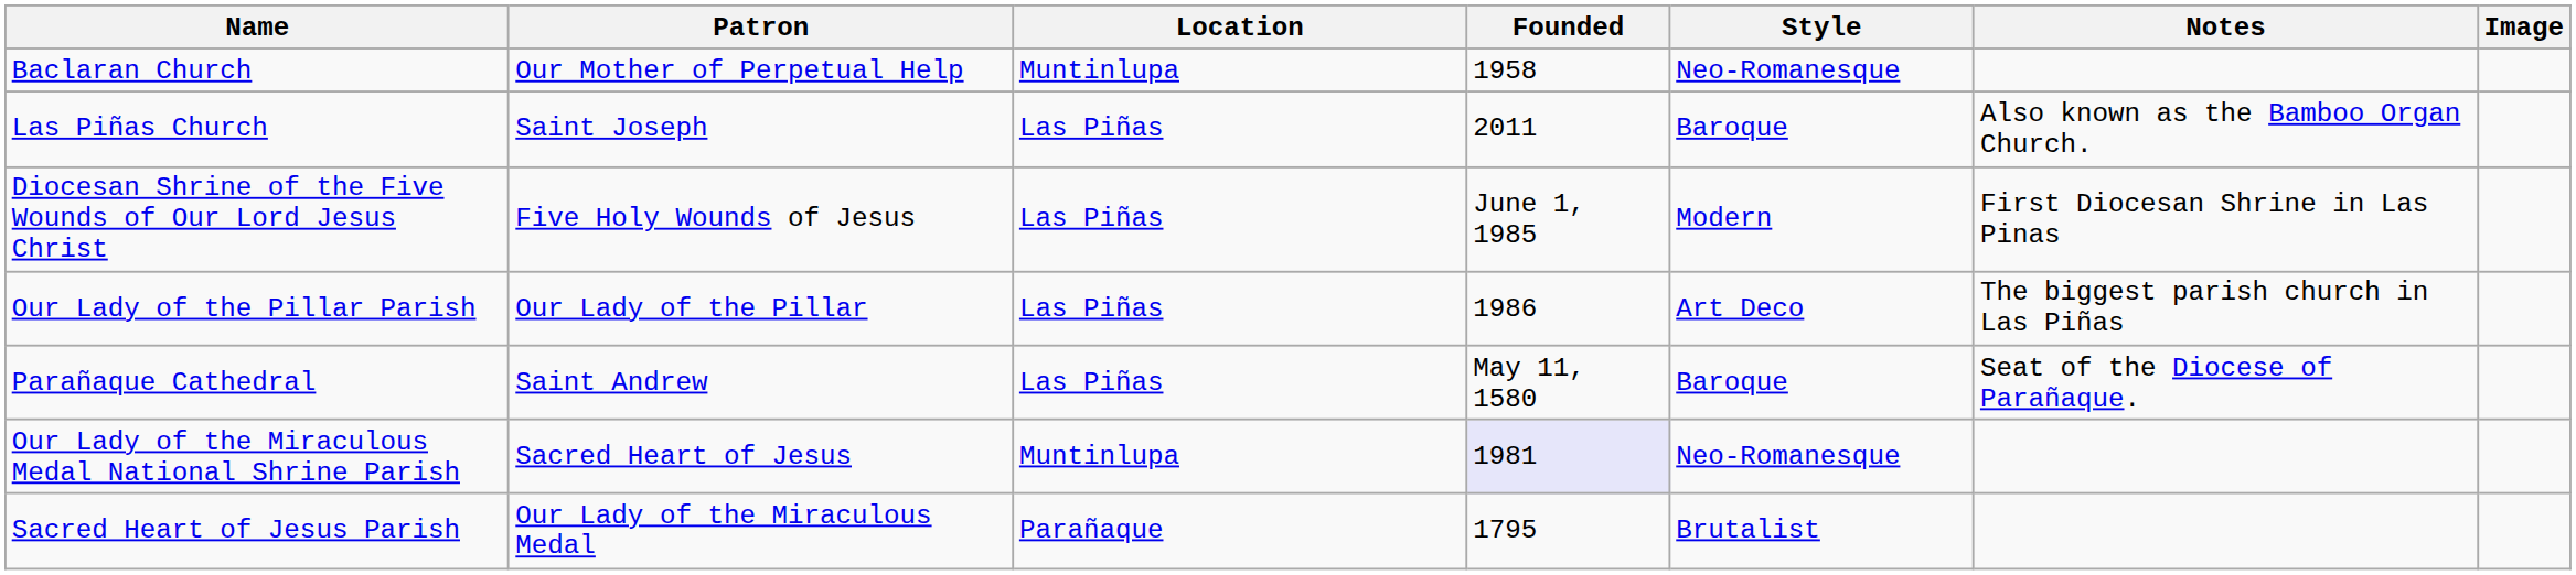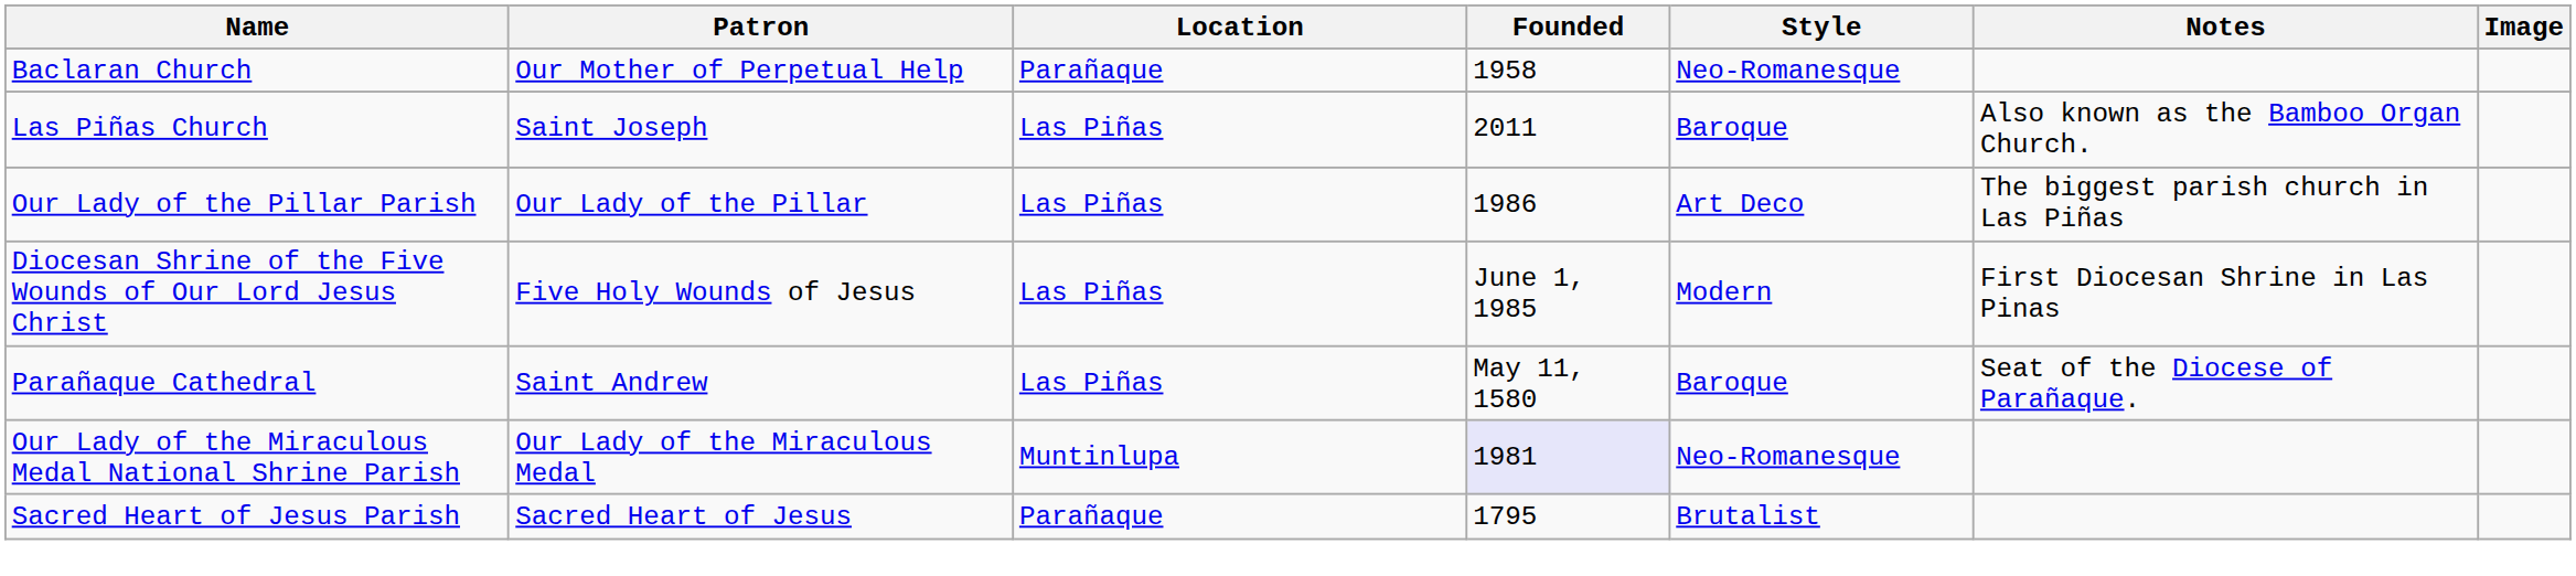Baclaran Church | Location: Muntinlupa -> Parañaque
rows swapped: Diocesan Shrine of the Five Wounds of Our Lord Jesus Christ <-> Our Lady of the Pillar Parish
Our Lady of the Miraculous Medal National Shrine Parish | Patron: Sacred Heart of Jesus -> Our Lady of the Miraculous Medal
Sacred Heart of Jesus Parish | Patron: Our Lady of the Miraculous Medal -> Sacred Heart of Jesus
